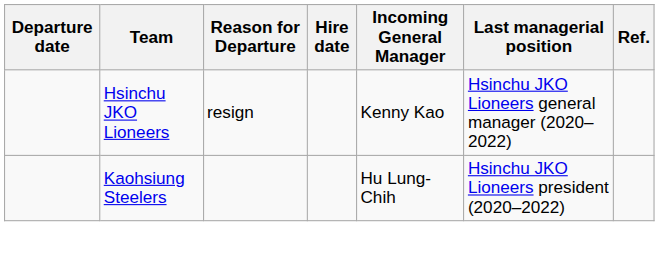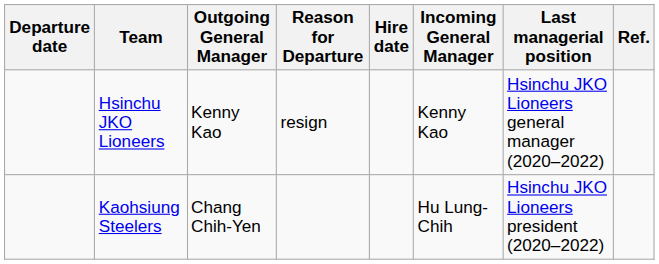+ column: Outgoing General Manager | Kenny Kao | Chang Chih-Yen
